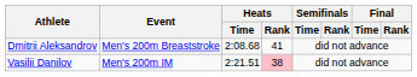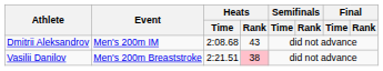Dmitrii Aleksandrov | Event: Men's 200m Breaststroke -> Men's 200m IM
Dmitrii Aleksandrov | Heats / Rank: 41 -> 43
Vasilii Danilov | Event: Men's 200m IM -> Men's 200m Breaststroke
